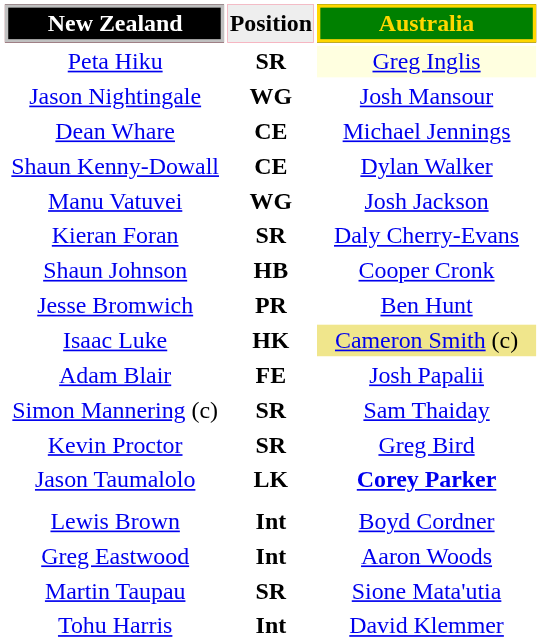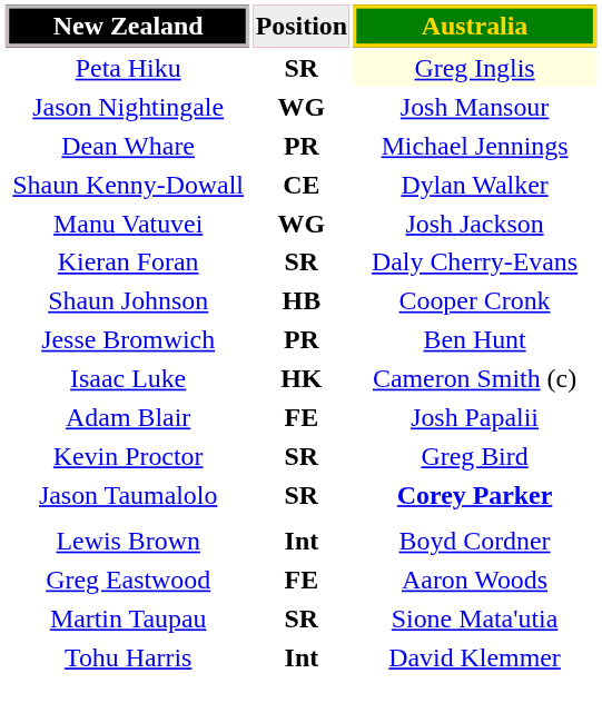Dean Whare | Position: CE -> PR
Isaac Luke | Australia: khaki background -> no background
- row: Simon Mannering (c) | SR | Sam Thaiday
Jason Taumalolo | Position: LK -> SR
Greg Eastwood | Position: Int -> FE
